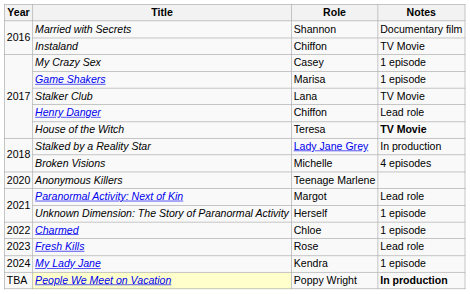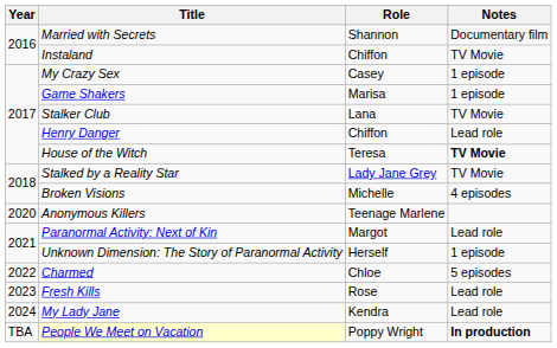Stalked by a Reality Star | Notes: In production -> TV Movie
Charmed | Notes: 1 episode -> 5 episodes
My Lady Jane | Notes: 1 episode -> Lead role
